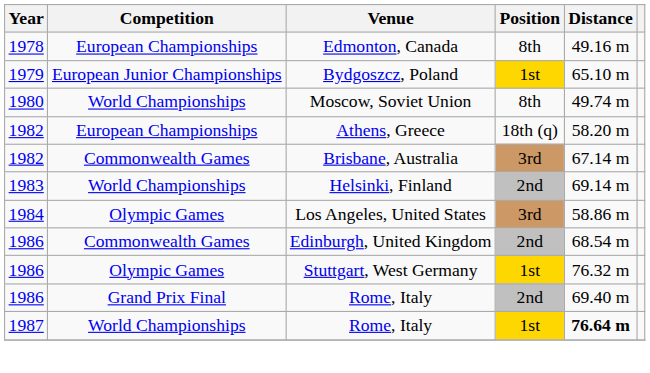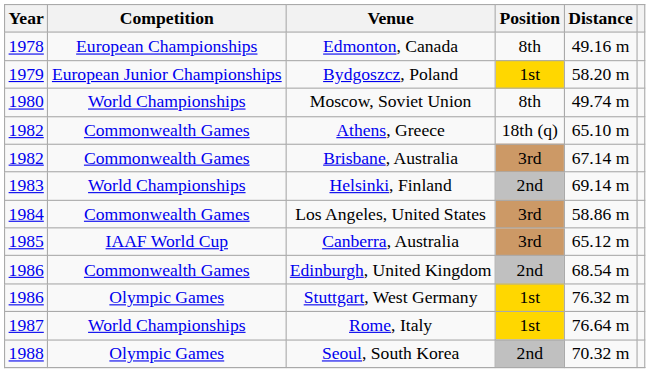Bydgoszcz, Poland | Distance: 65.10 m -> 58.20 m
Athens, Greece | Competition: European Championships -> Commonwealth Games
Athens, Greece | Distance: 58.20 m -> 65.10 m
Los Angeles, United States | Competition: Olympic Games -> Commonwealth Games
+ row: 1985 | IAAF World Cup | Canberra, Australia | 3rd | 65.12 m
- row: 1986 | Grand Prix Final | Rome, Italy | 2nd | 69.40 m
1987 / Rome, Italy | Distance: bold -> normal
+ row: 1988 | Olympic Games | Seoul, South Korea | 2nd | 70.32 m
